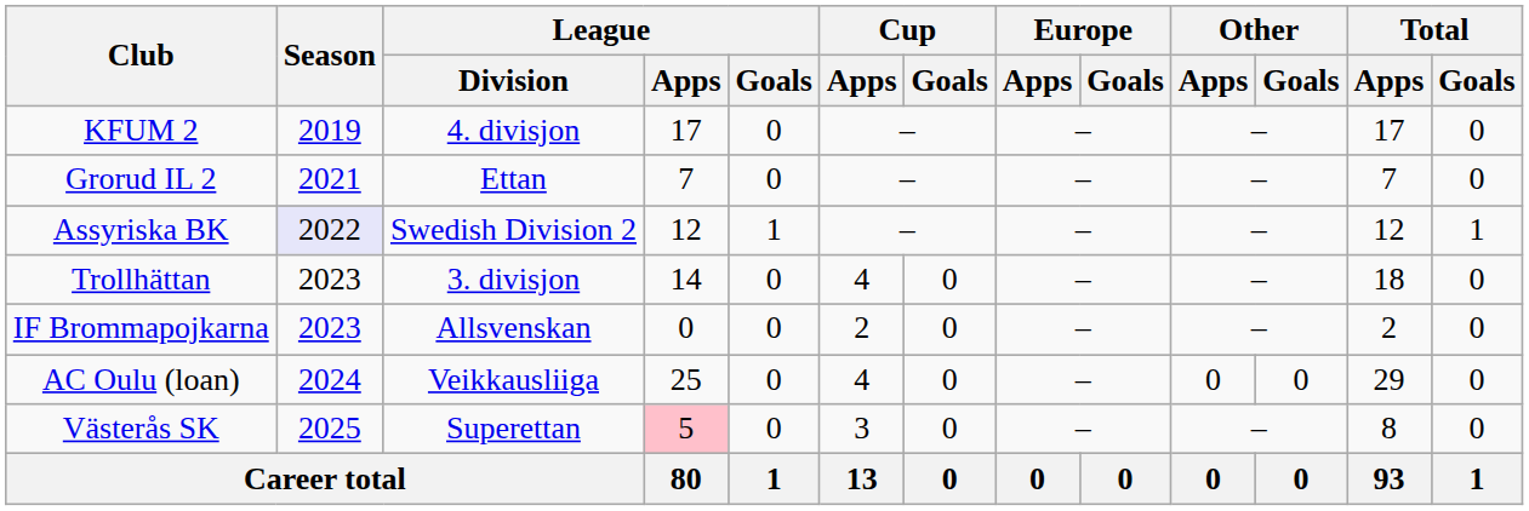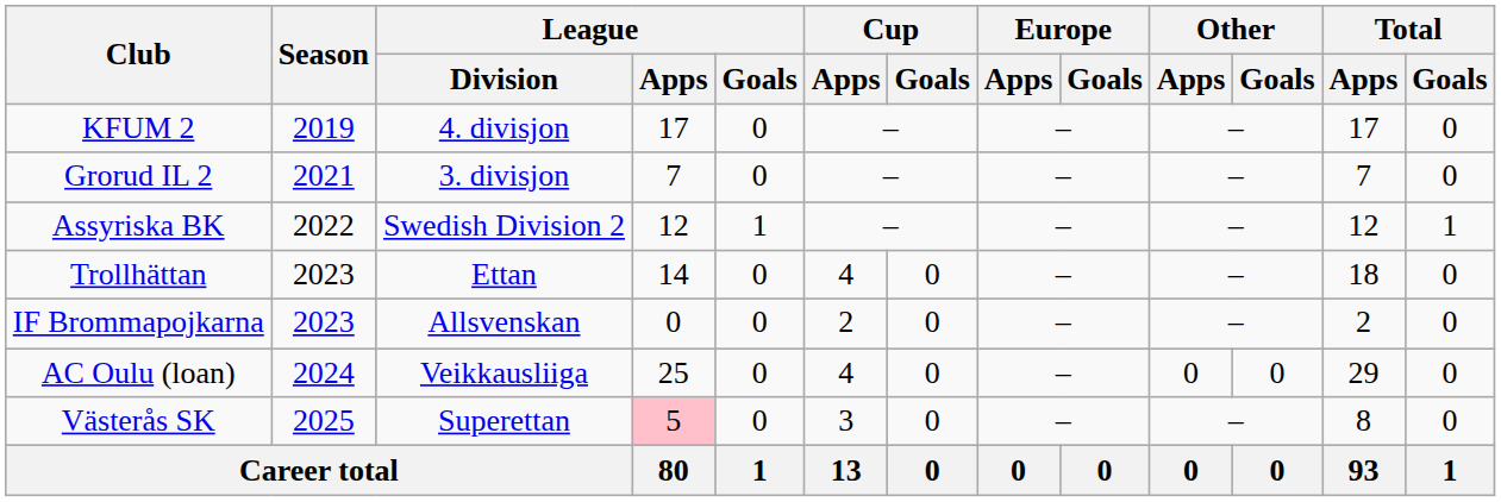Grorud IL 2 | League / Division: Ettan -> 3. divisjon
Assyriska BK | Season: lavender background -> no background
Trollhättan | League / Division: 3. divisjon -> Ettan
